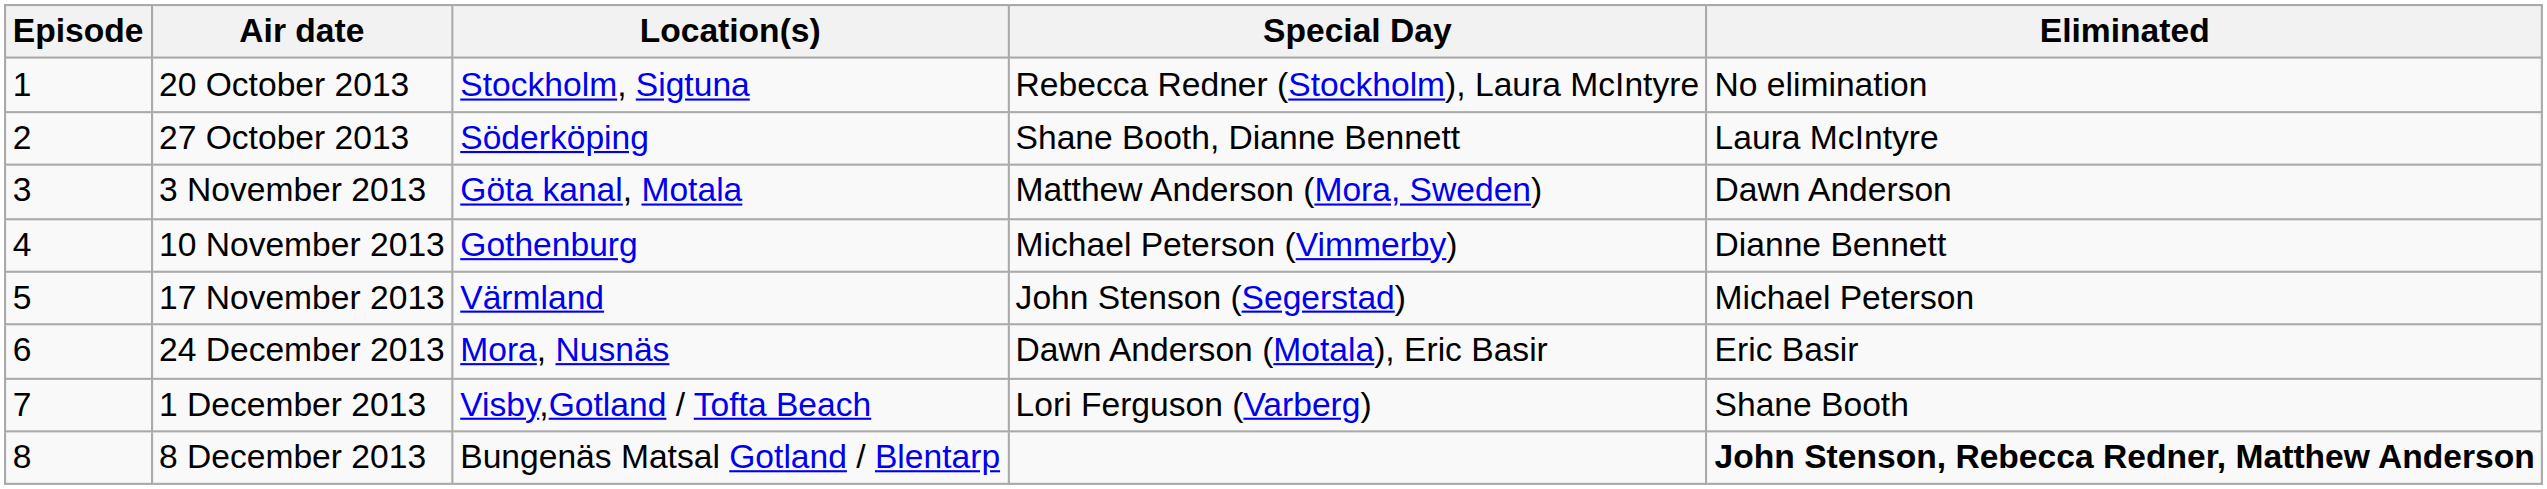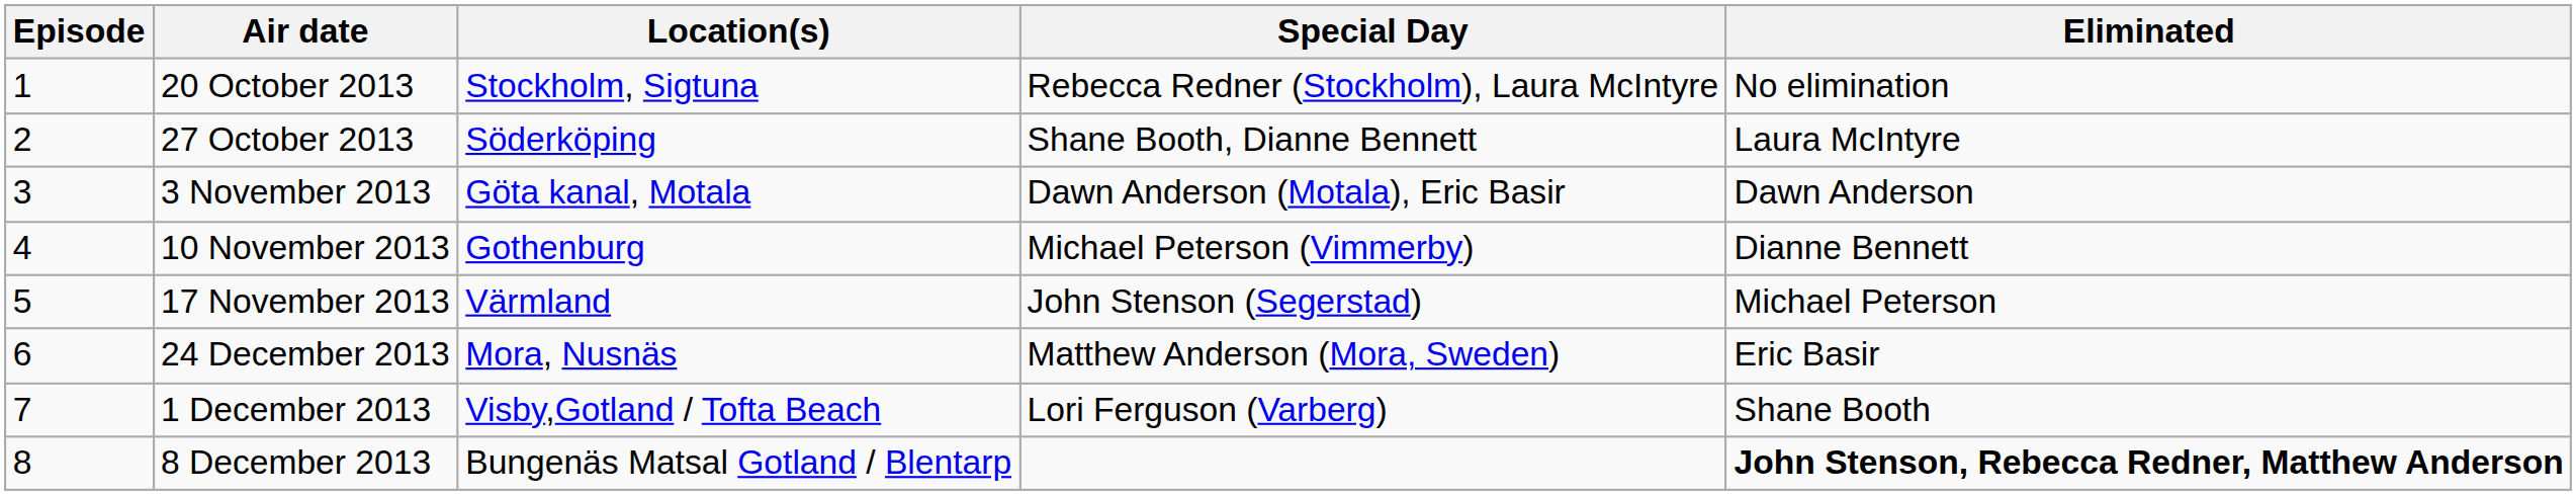3 November 2013 | Special Day: Matthew Anderson (Mora, Sweden) -> Dawn Anderson (Motala), Eric Basir
24 December 2013 | Special Day: Dawn Anderson (Motala), Eric Basir -> Matthew Anderson (Mora, Sweden)
